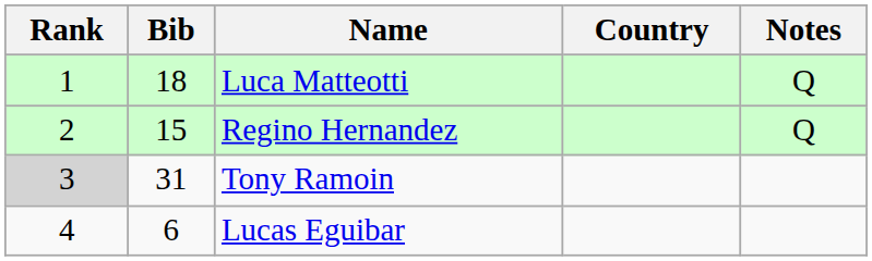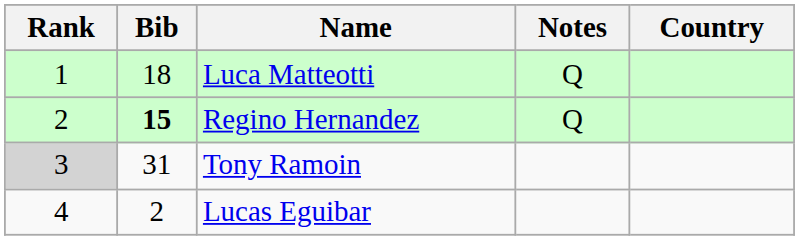columns swapped: Country <-> Notes
Regino Hernandez | Bib: normal -> bold
Lucas Eguibar | Bib: 6 -> 2
